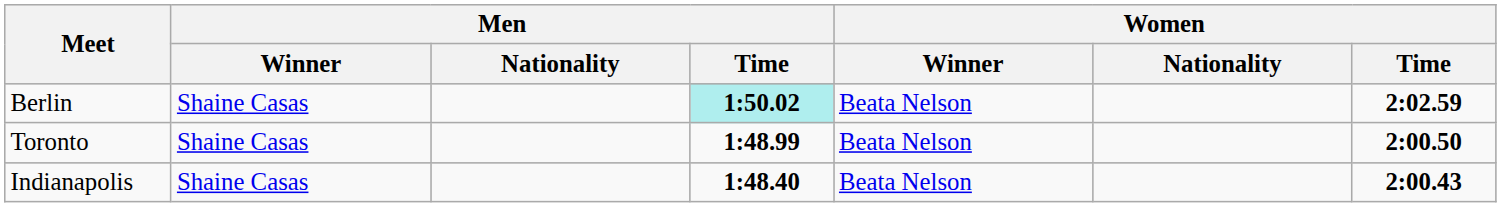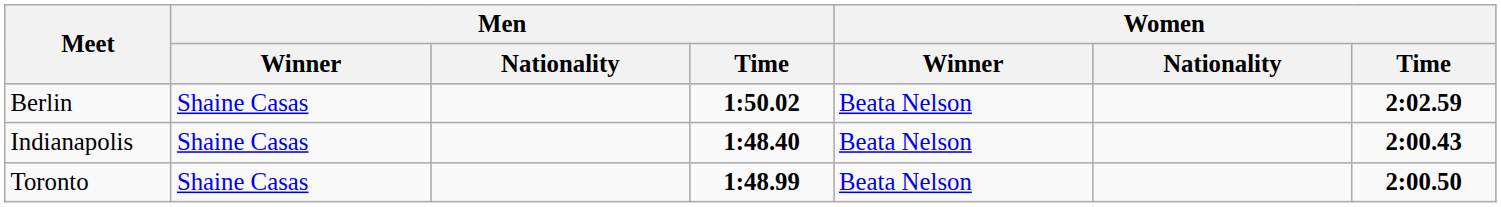Berlin | Men / Time: paleturquoise background -> no background
rows swapped: Toronto <-> Indianapolis
